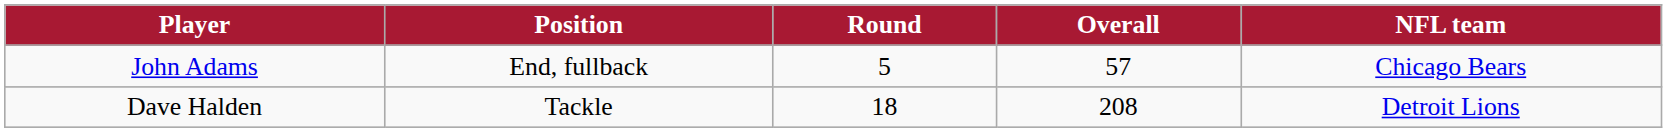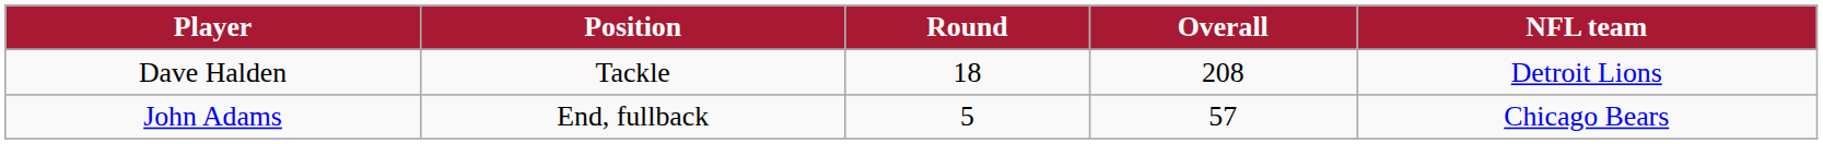rows swapped: John Adams <-> Dave Halden
